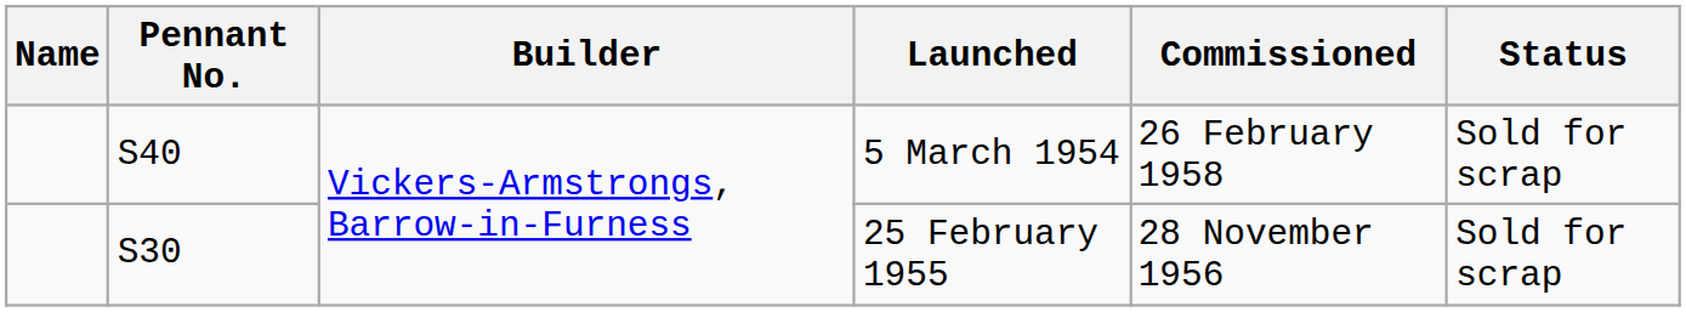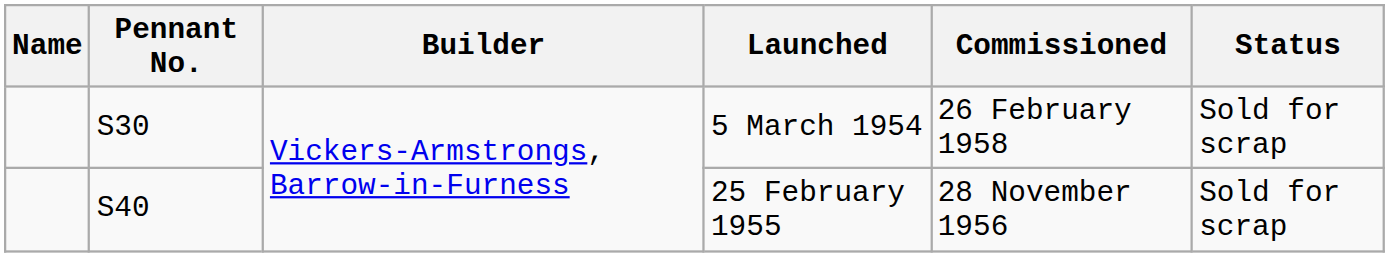5 March 1954 | Pennant No.: S40 -> S30
25 February 1955 | Pennant No.: S30 -> S40
